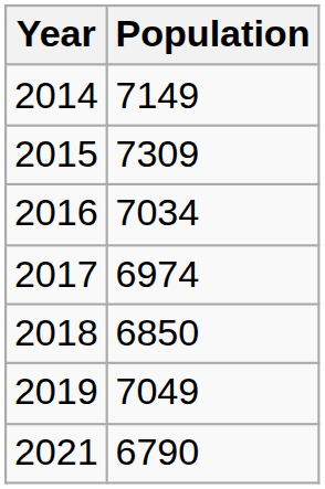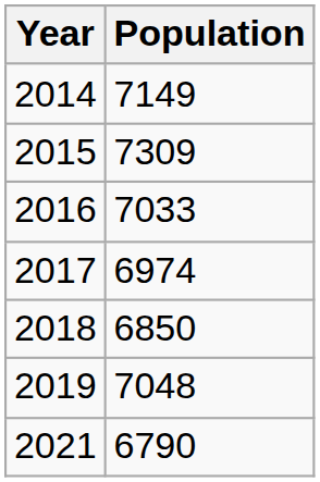2016 | Population: 7034 -> 7033
2019 | Population: 7049 -> 7048
